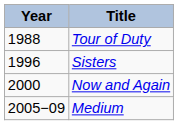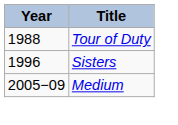- row: 2000 | Now and Again
